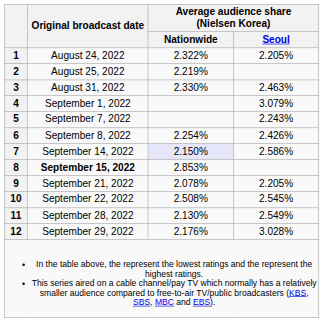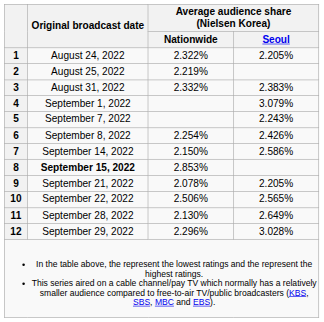3 | Average audience share (Nielsen Korea) / Nationwide: 2.330% -> 2.332%
3 | Average audience share (Nielsen Korea) / Seoul: 2.463% -> 2.383%
7 | Average audience share (Nielsen Korea) / Nationwide: lavender background -> no background
10 | Average audience share (Nielsen Korea) / Nationwide: 2.508% -> 2.506%
10 | Average audience share (Nielsen Korea) / Seoul: 2.545% -> 2.565%
11 | Average audience share (Nielsen Korea) / Seoul: 2.549% -> 2.649%
12 | Average audience share (Nielsen Korea) / Nationwide: 2.176% -> 2.296%
